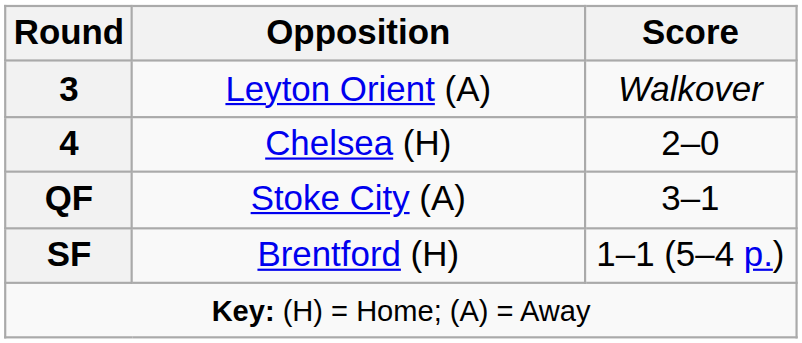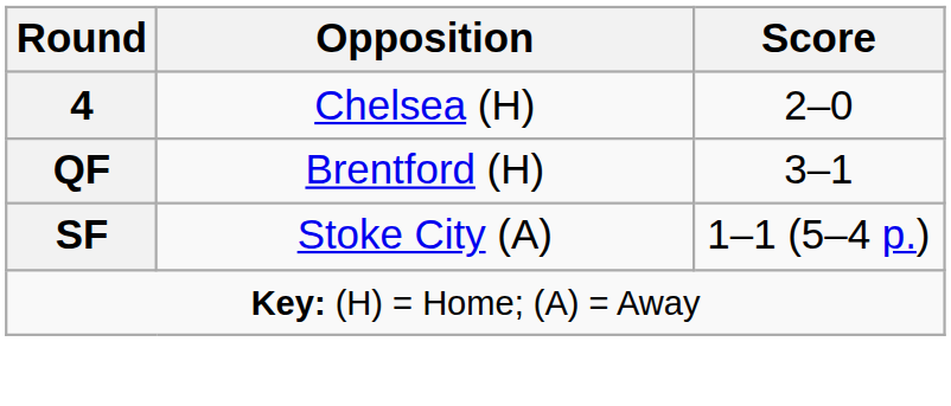- row: 3 | Leyton Orient (A) | Walkover
QF | Opposition: Stoke City (A) -> Brentford (H)
SF | Opposition: Brentford (H) -> Stoke City (A)
